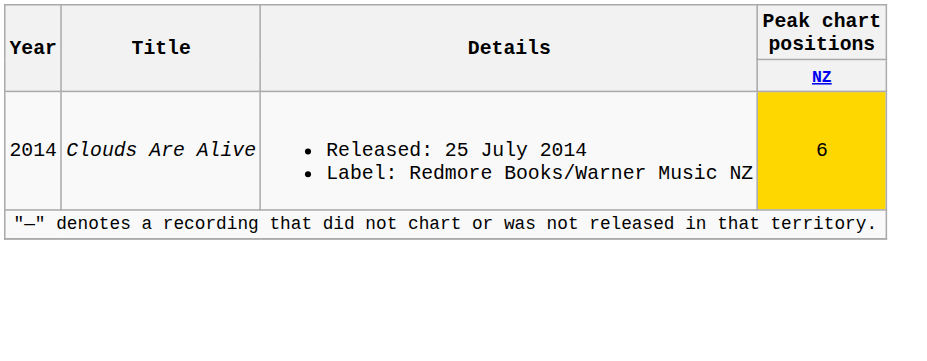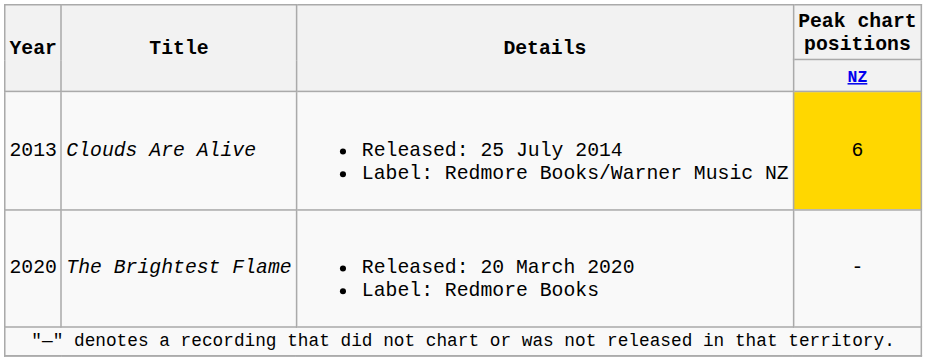Clouds Are Alive | Year: 2014 -> 2013
+ row: 2020 | The Brightest Flame | Released: 20 March 2020 Label: Redmore Books | -
